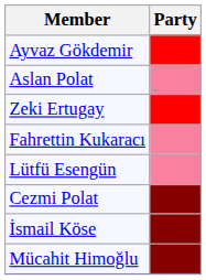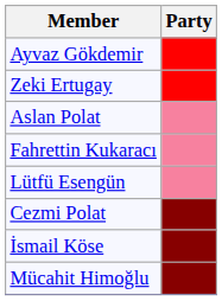rows swapped: Zeki Ertugay <-> Aslan Polat
